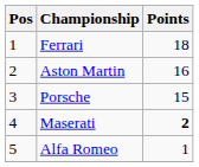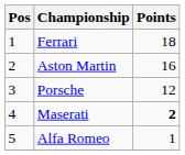Porsche | Points: 15 -> 12
